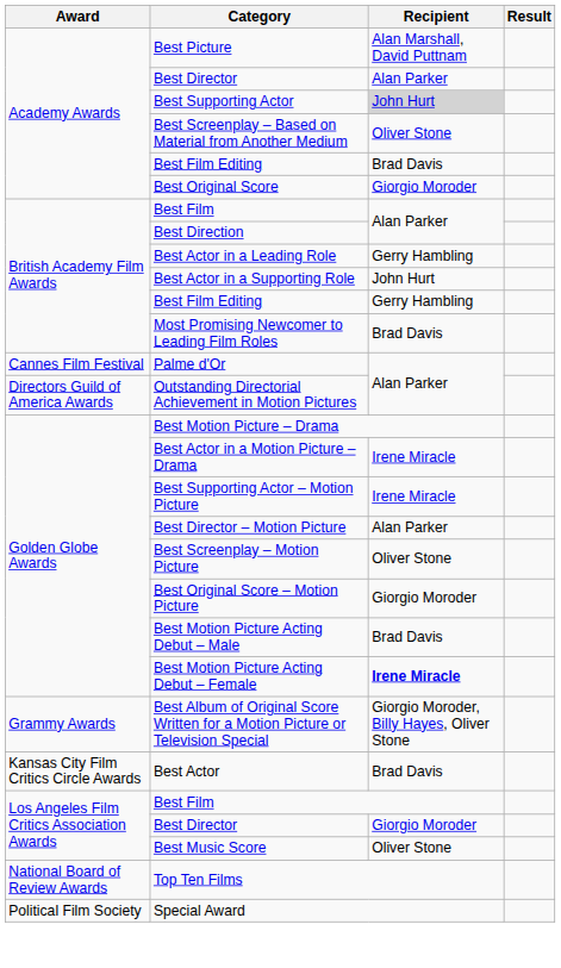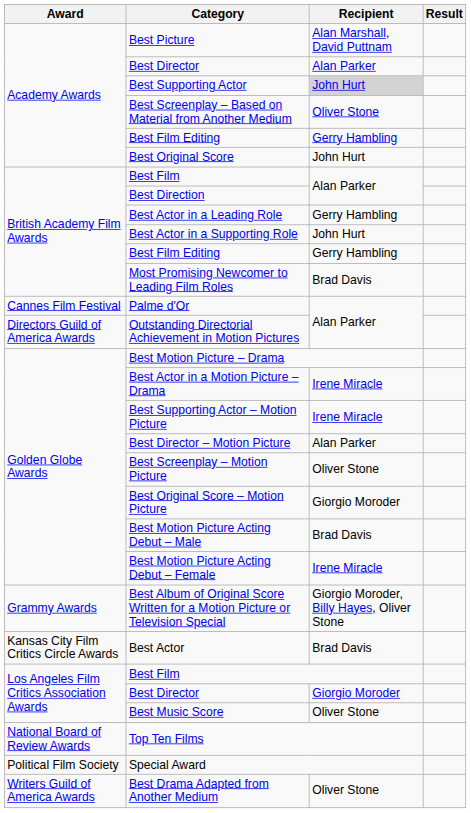Academy Awards / Best Film Editing | Recipient: Brad Davis -> Gerry Hambling
Best Original Score | Recipient: Giorgio Moroder -> John Hurt
Best Motion Picture Acting Debut – Female | Recipient: bold -> normal
+ row: Writers Guild of America Awards | Best Drama Adapted from Another Medium | Oliver Stone
